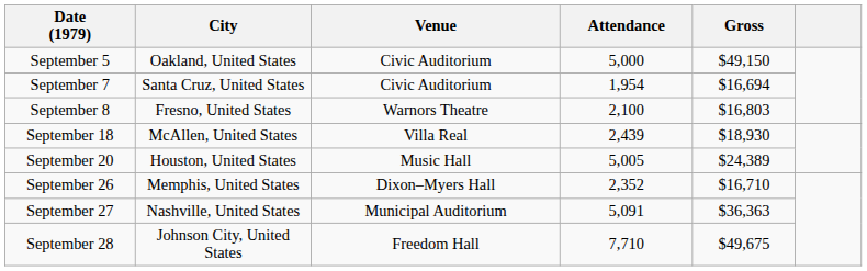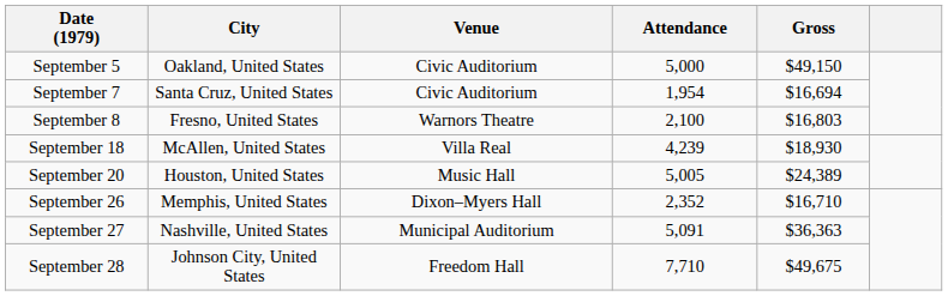September 18 | Attendance: 2,439 -> 4,239
